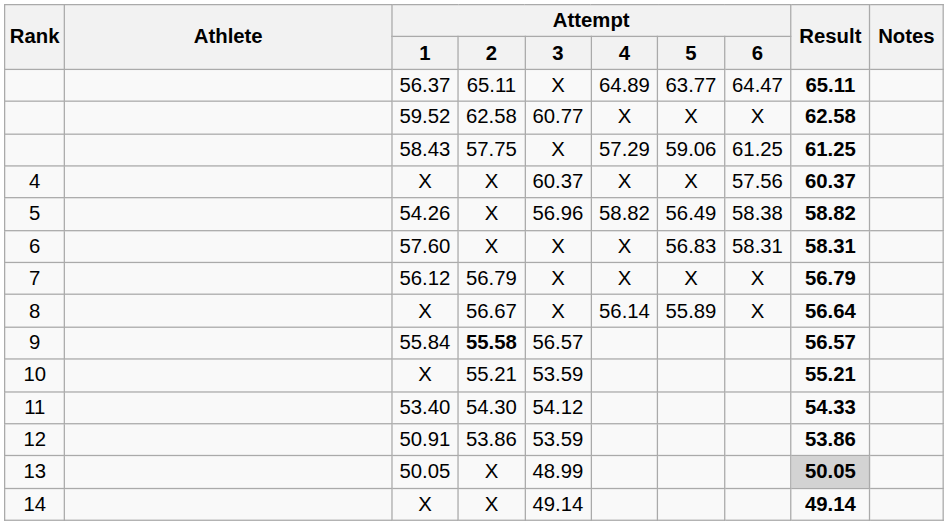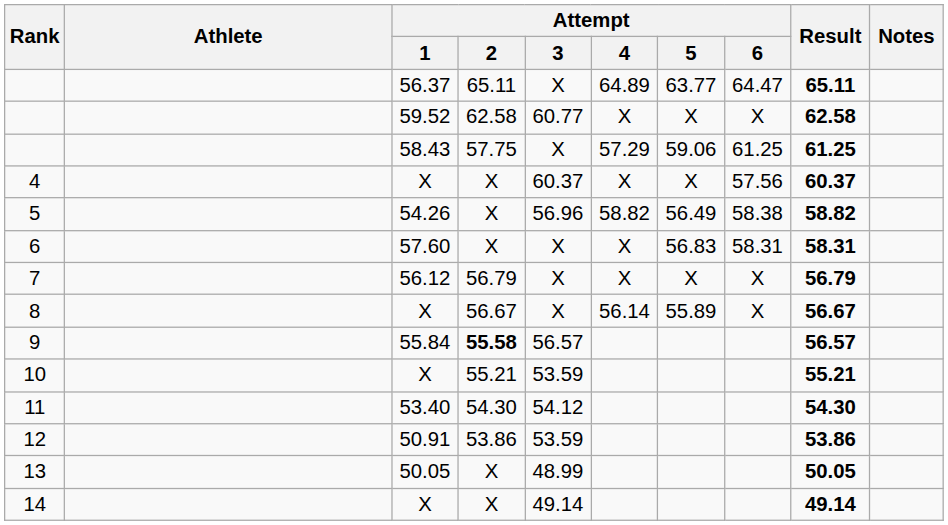8 | Result: 56.64 -> 56.67
11 | Result: 54.33 -> 54.30
13 | Result: lightgrey background -> no background
